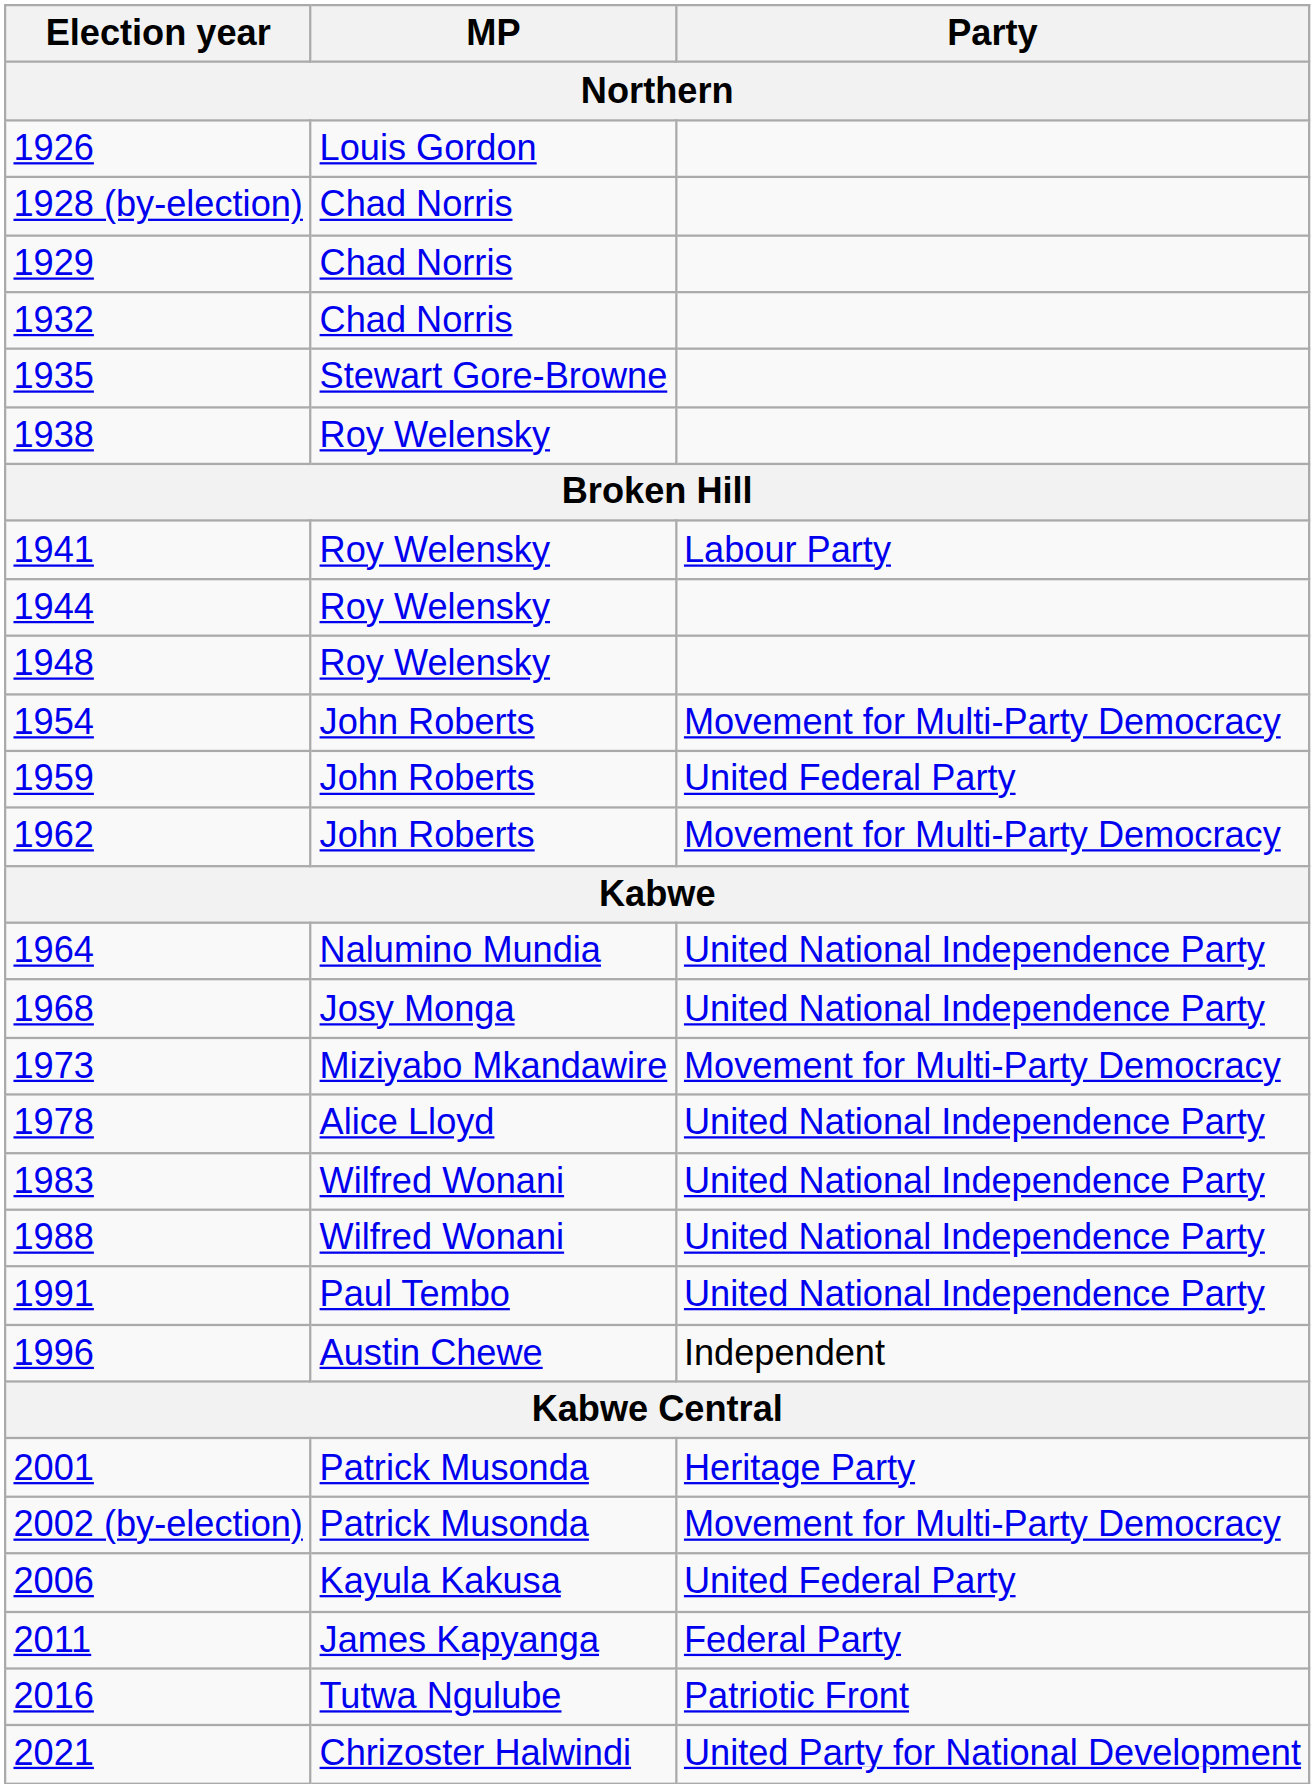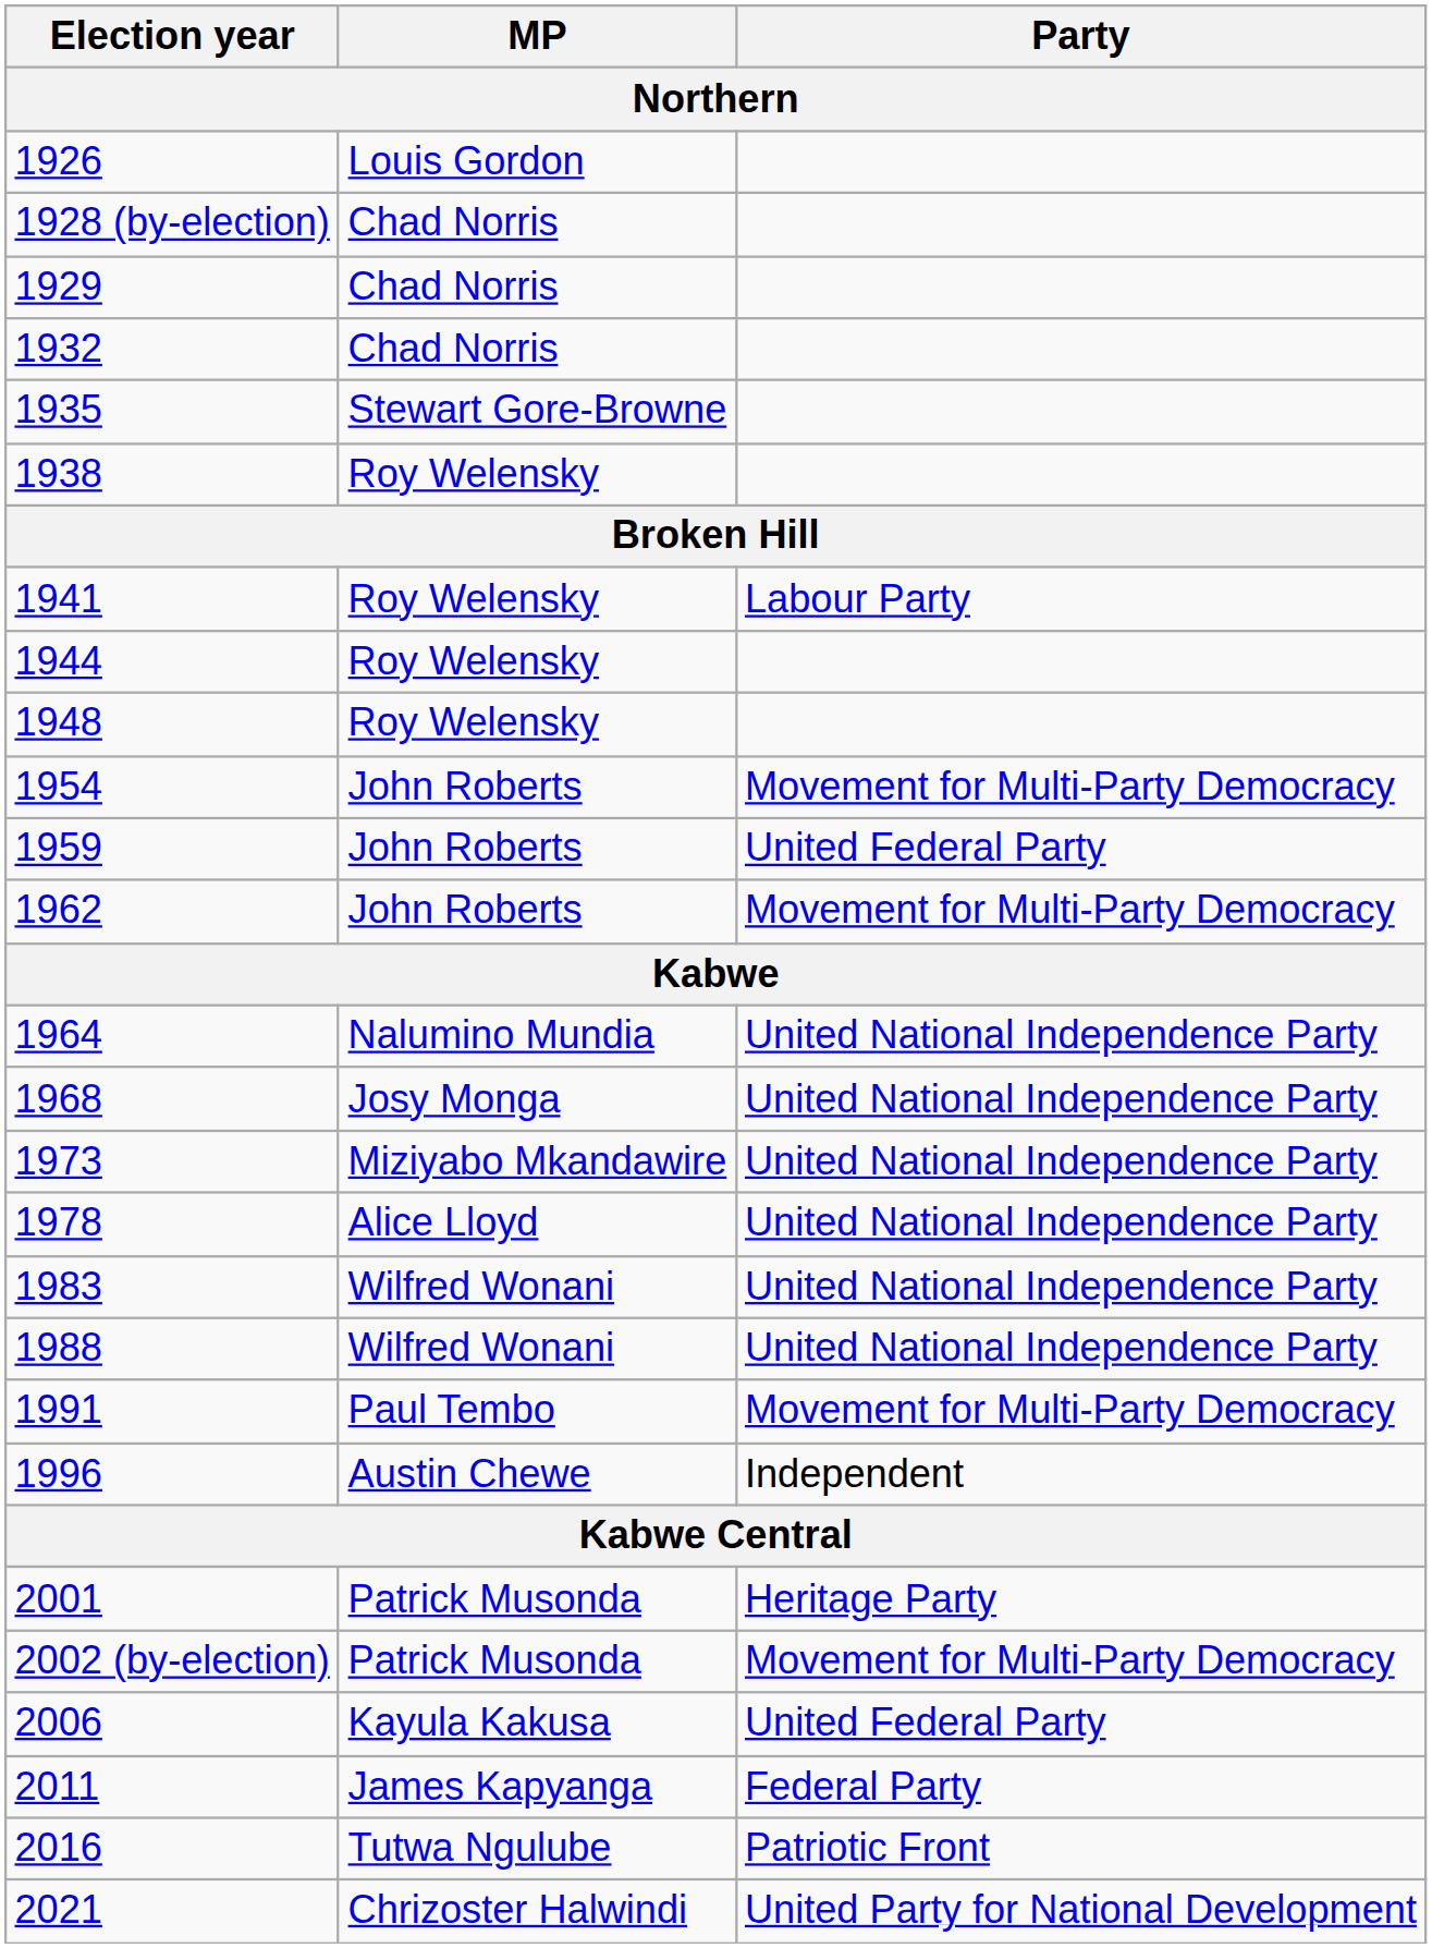1973 | Party: Movement for Multi-Party Democracy -> United National Independence Party
1991 | Party: United National Independence Party -> Movement for Multi-Party Democracy
